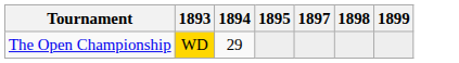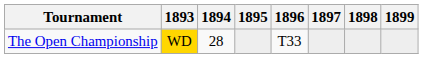+ column: 1896 | T33
The Open Championship | 1894: 29 -> 28
